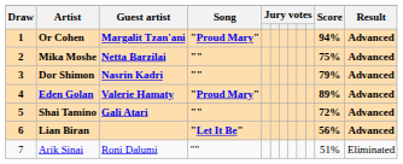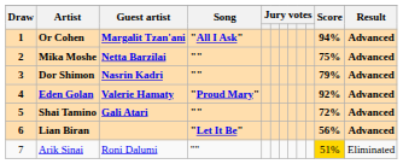Or Cohen | Song: "Proud Mary" -> "All I Ask"
Eden Golan | Score: 89% -> 92%
Arik Sinai | Score: no background -> gold background
